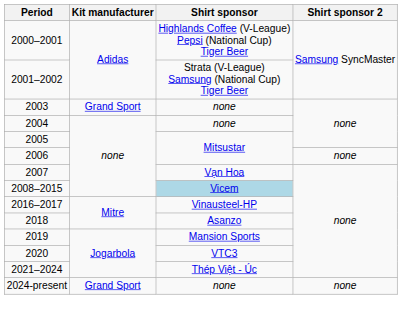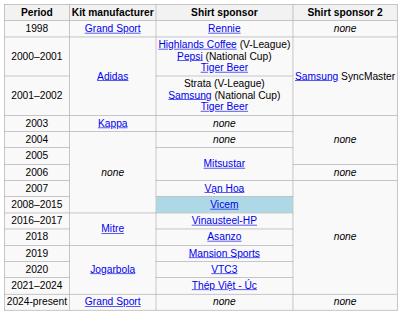+ row: 1998 | Grand Sport | Rennie | none
2003 | Kit manufacturer: Grand Sport -> Kappa
